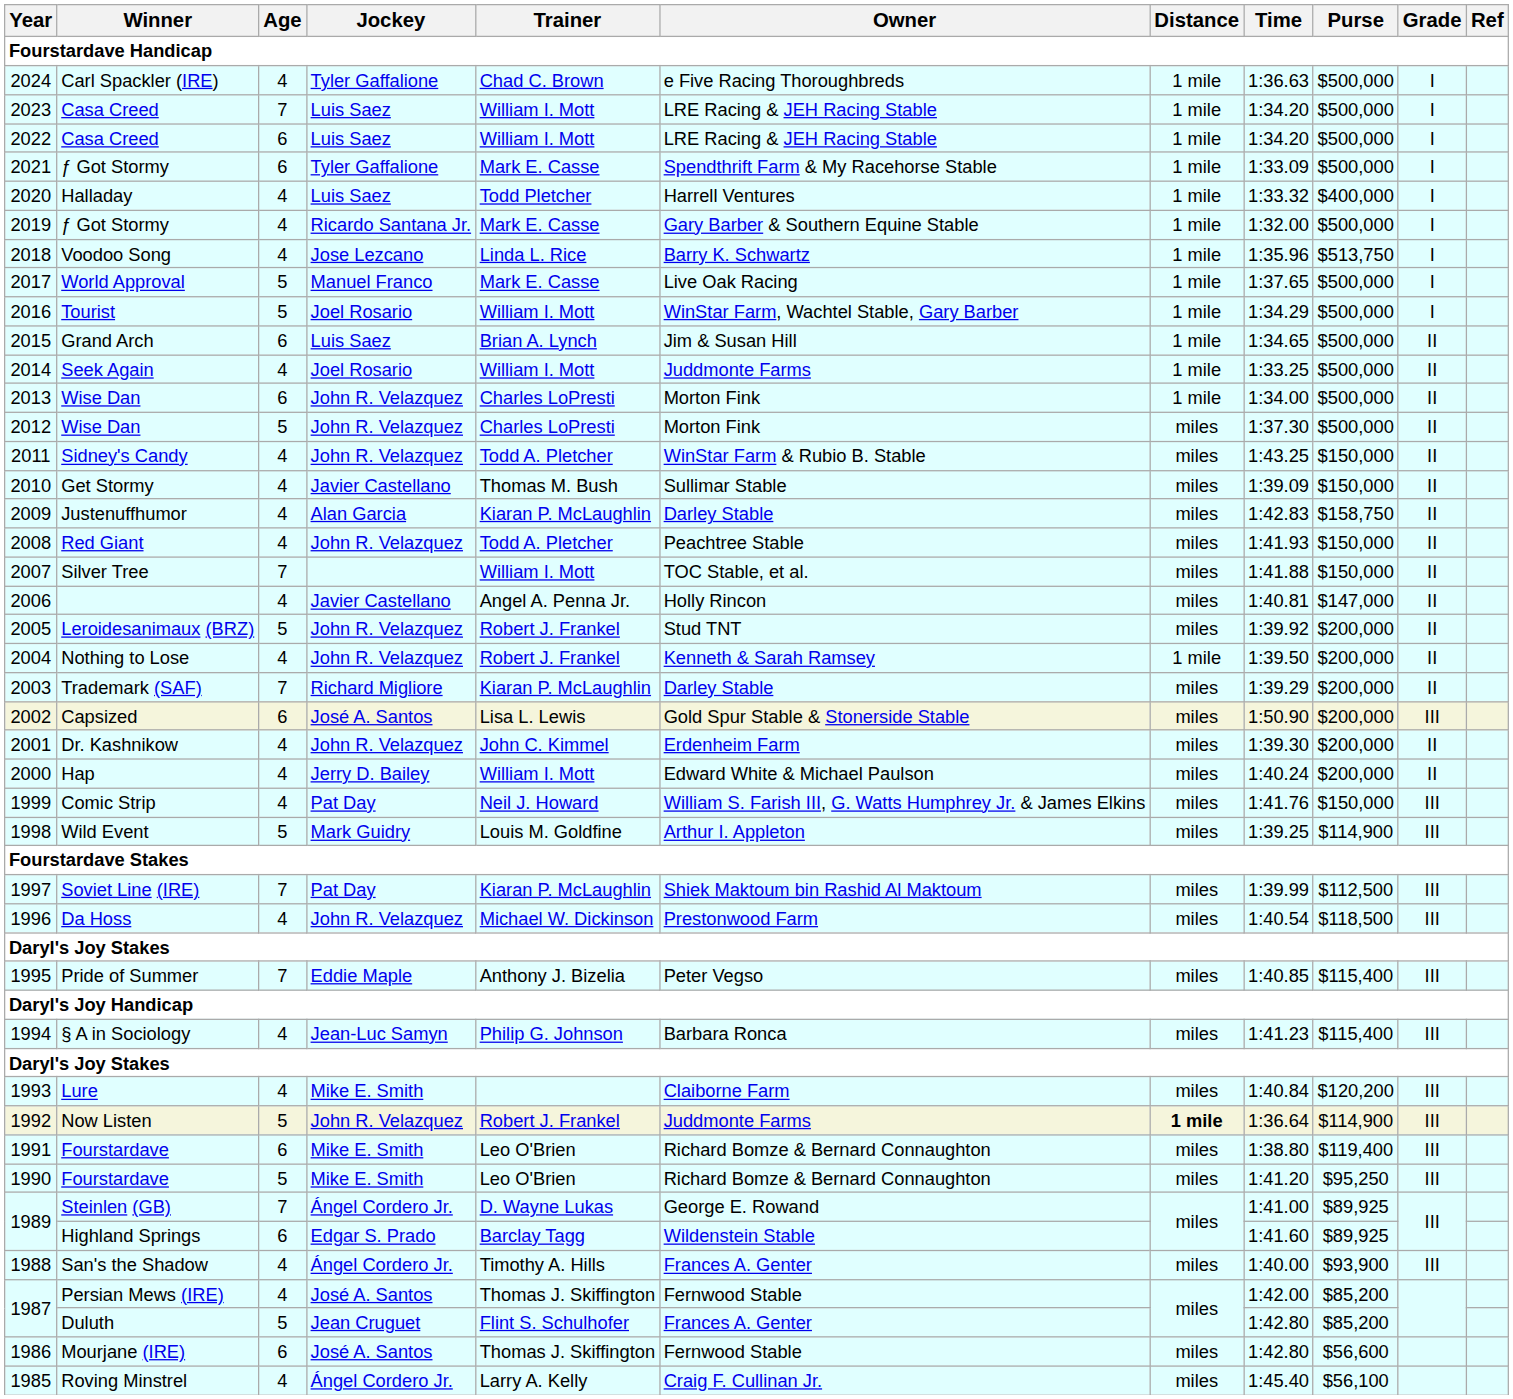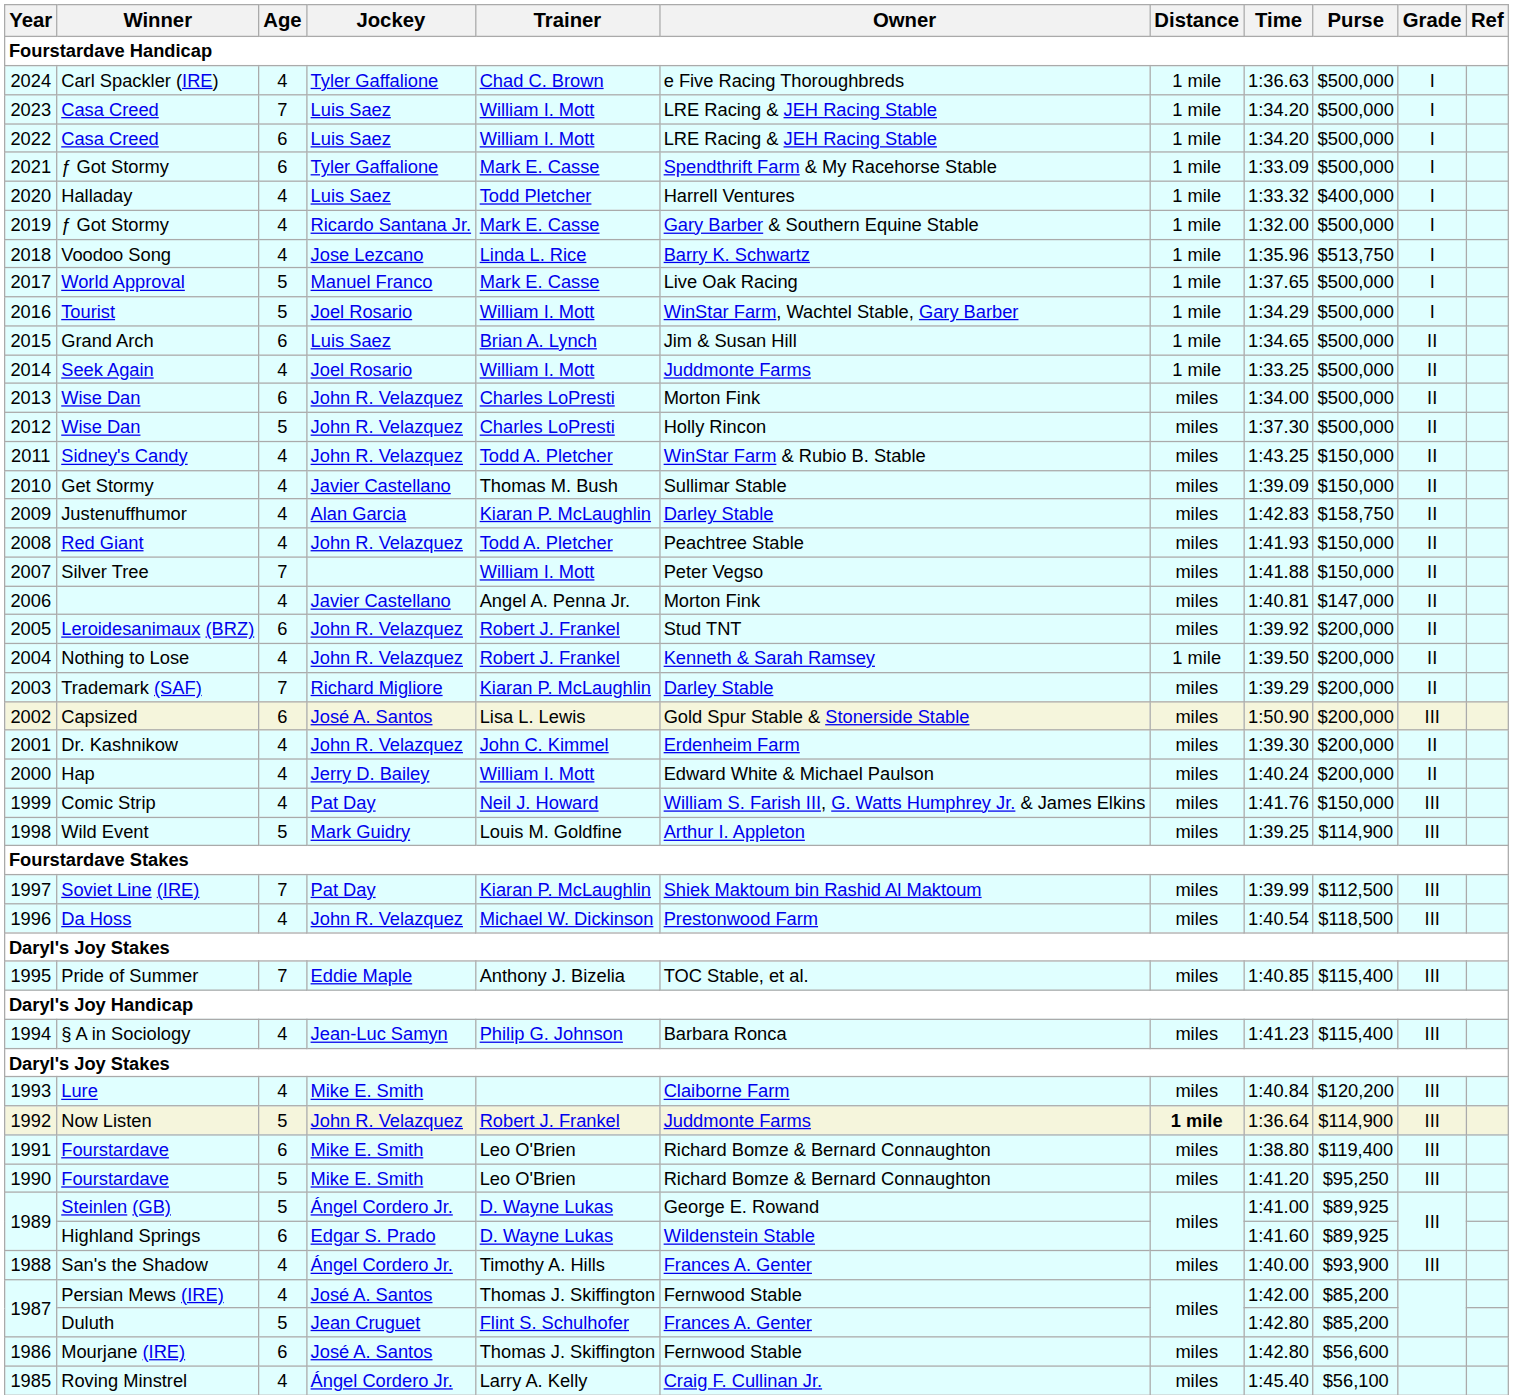2013 | Distance: 1 mile -> miles
2012 | Owner: Morton Fink -> Holly Rincon
2007 | Owner: TOC Stable, et al. -> Peter Vegso
2006 | Owner: Holly Rincon -> Morton Fink
2005 | Age: 5 -> 6
1995 | Owner: Peter Vegso -> TOC Stable, et al.
1989 / Steinlen (GB) | Age: 7 -> 5
1989 / Highland Springs | Trainer: Barclay Tagg -> D. Wayne Lukas
